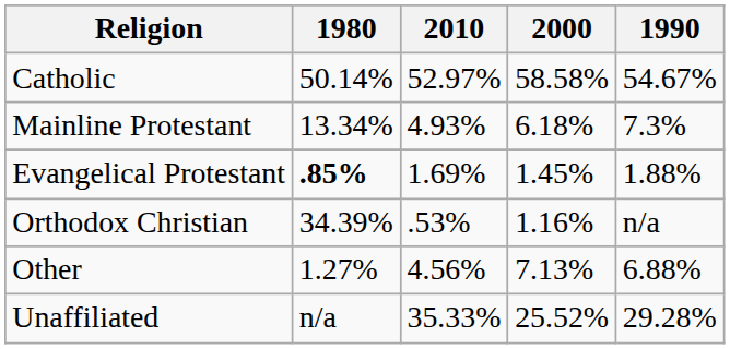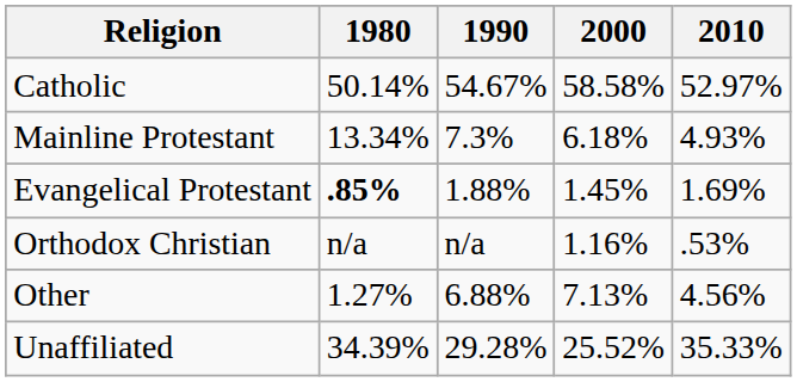columns swapped: 1990 <-> 2010
Orthodox Christian | 1980: 34.39% -> n/a
Unaffiliated | 1980: n/a -> 34.39%
